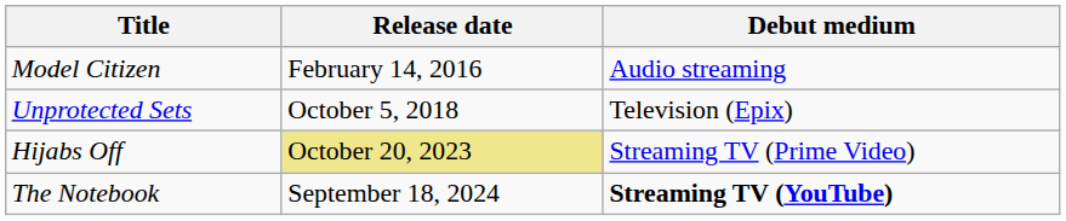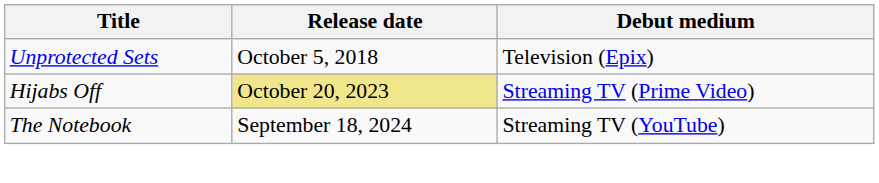- row: Model Citizen | February 14, 2016 | Audio streaming
The Notebook | Debut medium: bold -> normal
